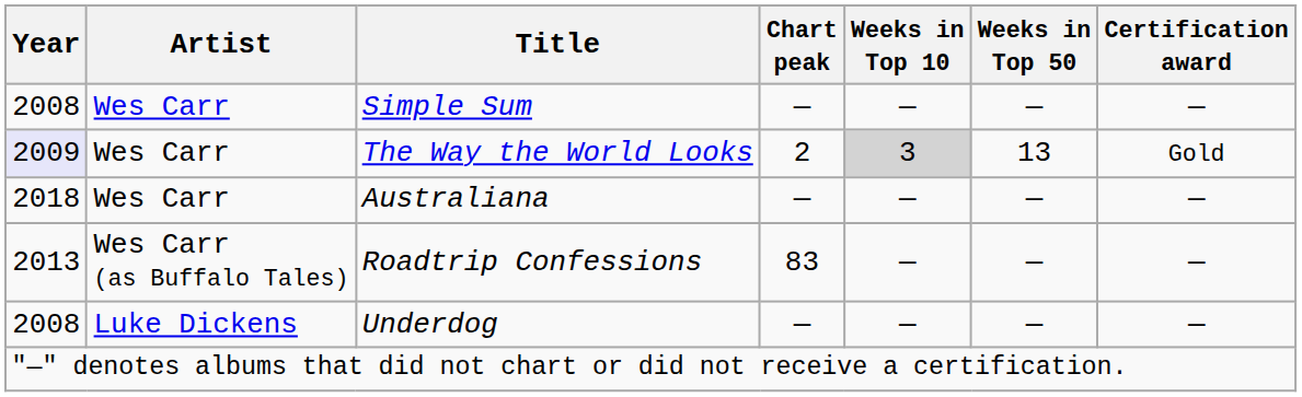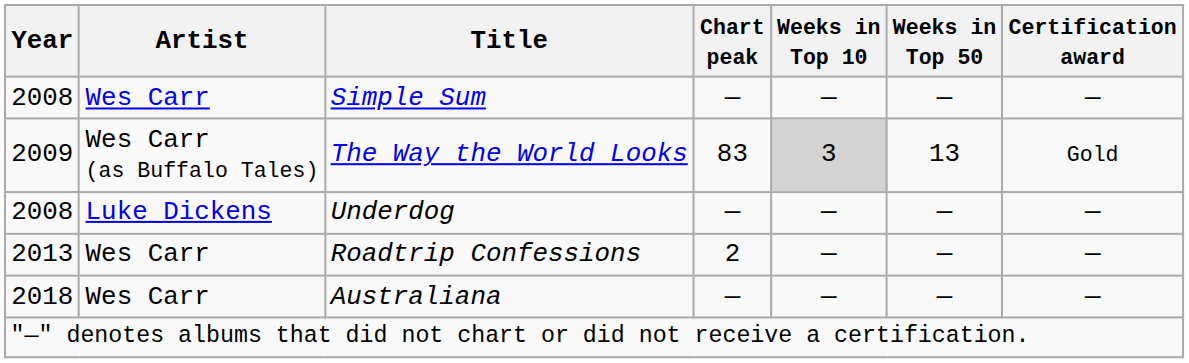The Way the World Looks | Year: lavender background -> no background
The Way the World Looks | Artist: Wes Carr -> Wes Carr (as Buffalo Tales)
The Way the World Looks | Chart peak: 2 -> 83
rows swapped: Underdog <-> Australiana
Roadtrip Confessions | Artist: Wes Carr (as Buffalo Tales) -> Wes Carr
Roadtrip Confessions | Chart peak: 83 -> 2
